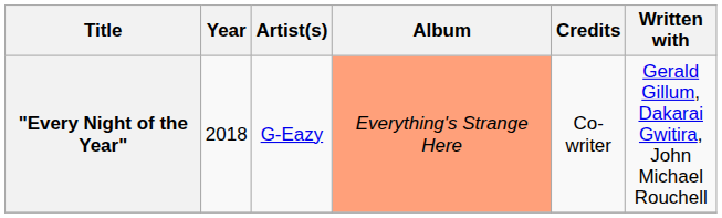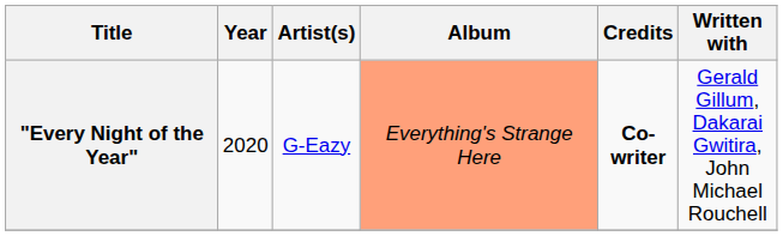"Every Night of the Year" | Year: 2018 -> 2020
"Every Night of the Year" | Credits: normal -> bold
